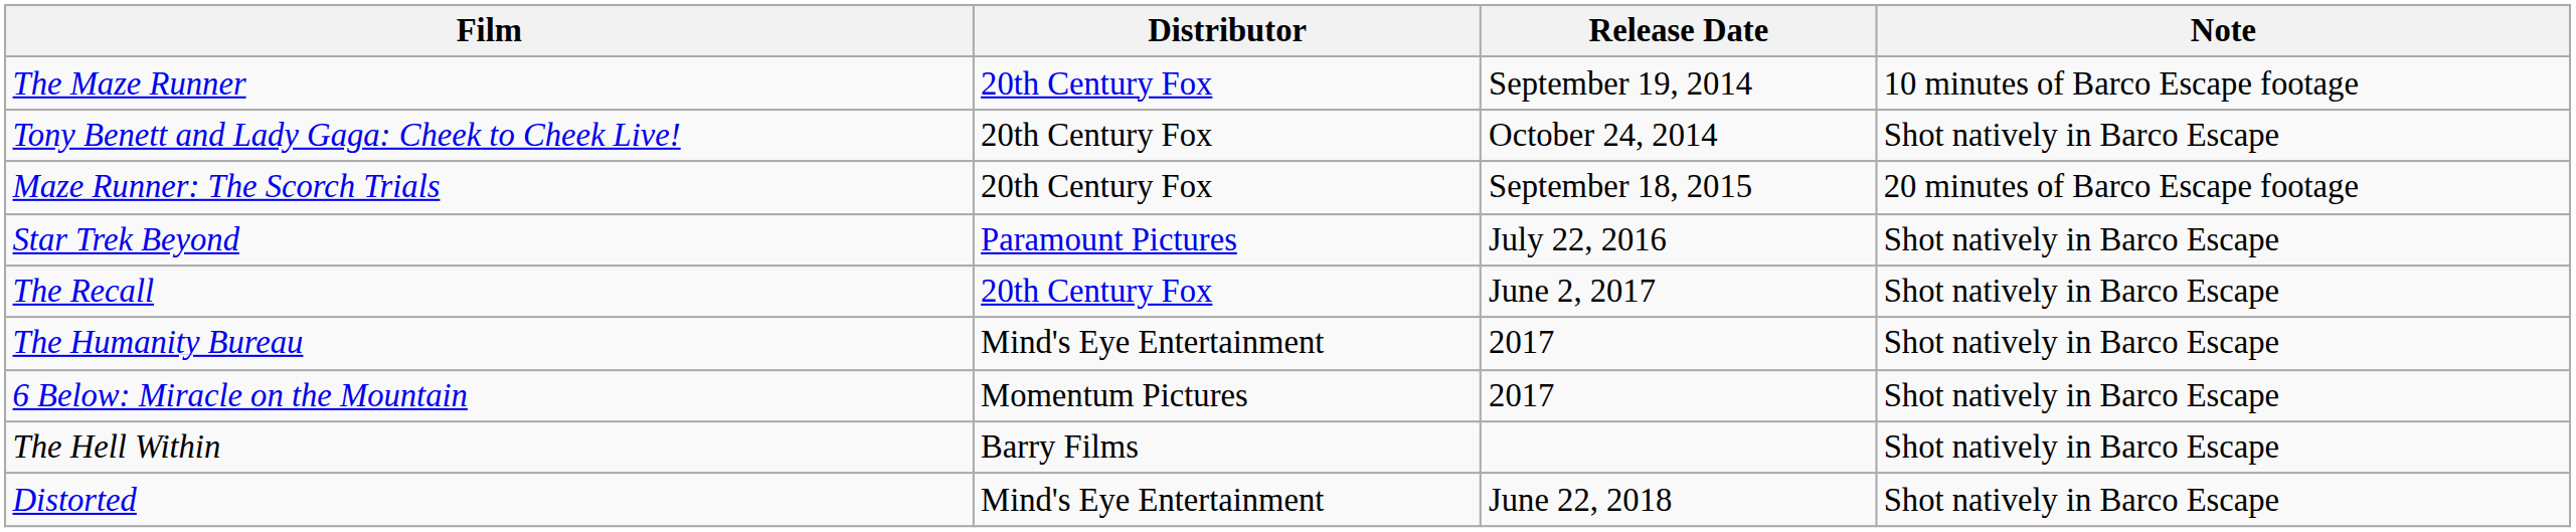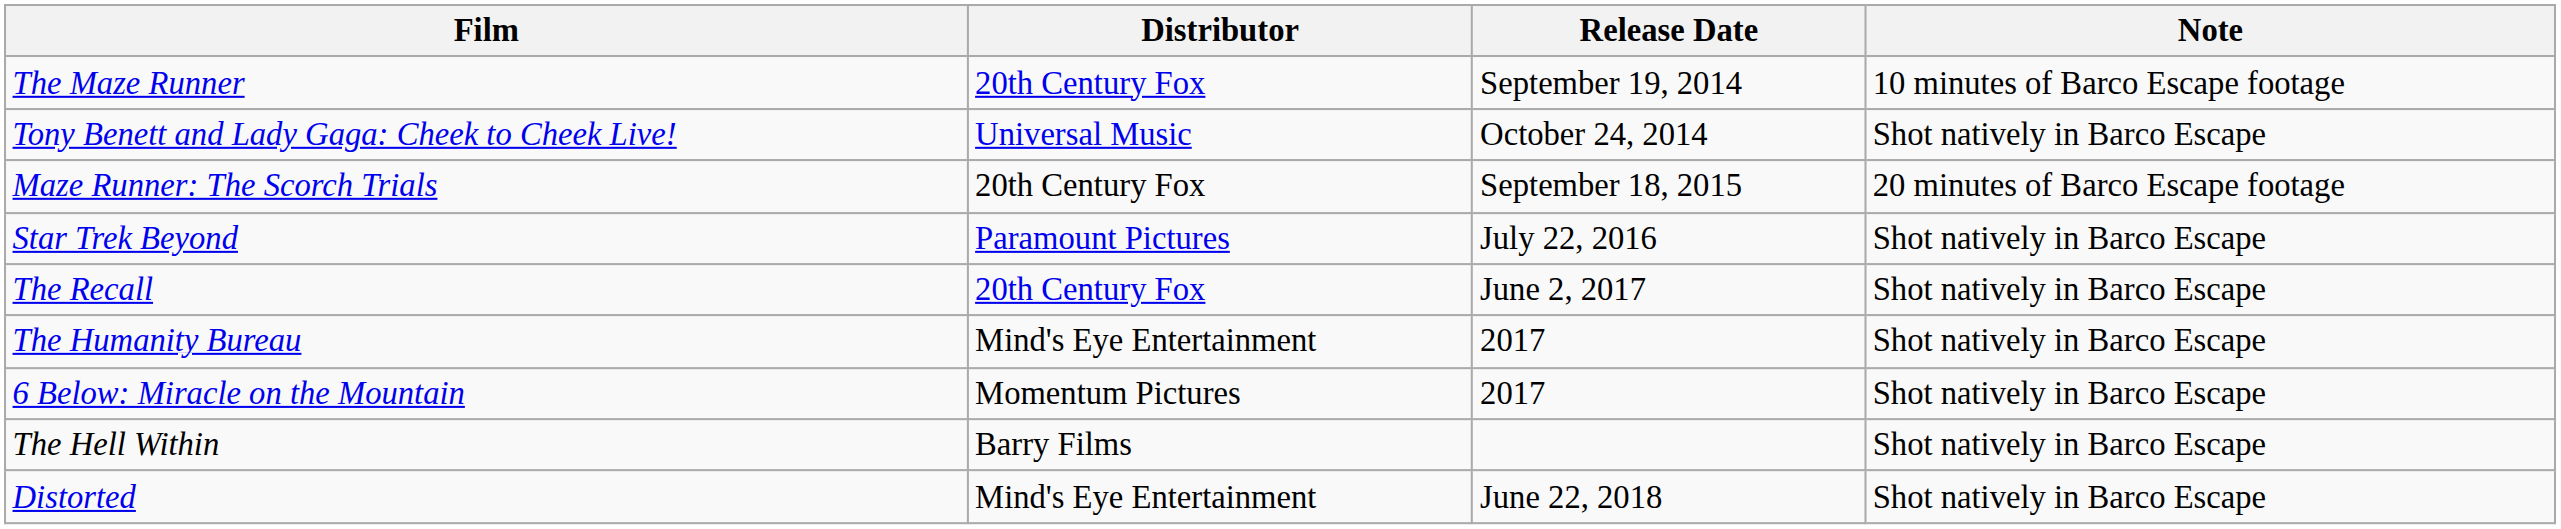Tony Benett and Lady Gaga: Cheek to Cheek Live! | Distributor: 20th Century Fox -> Universal Music
